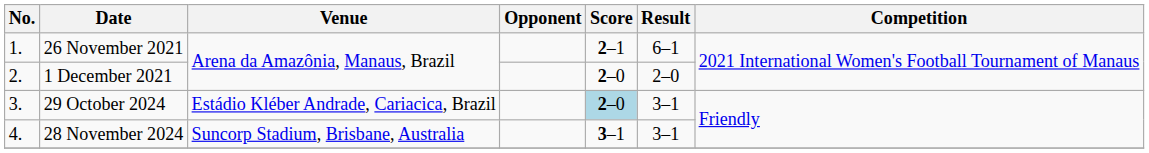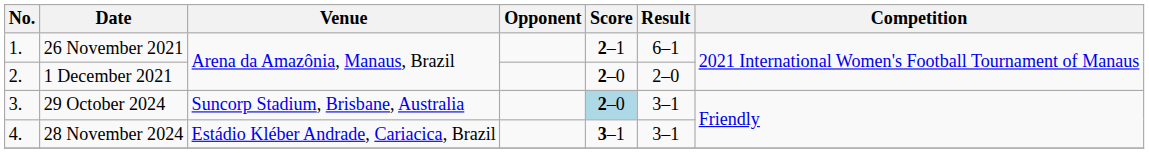29 October 2024 | Venue: Estádio Kléber Andrade, Cariacica, Brazil -> Suncorp Stadium, Brisbane, Australia
28 November 2024 | Venue: Suncorp Stadium, Brisbane, Australia -> Estádio Kléber Andrade, Cariacica, Brazil
